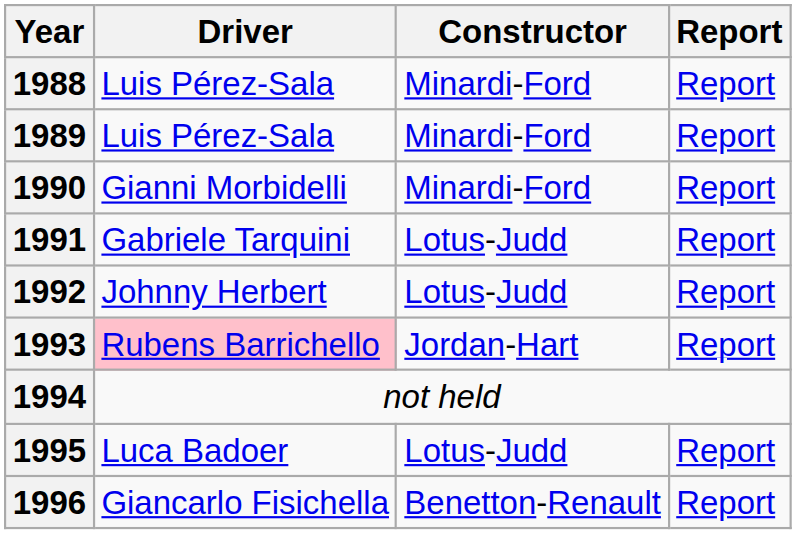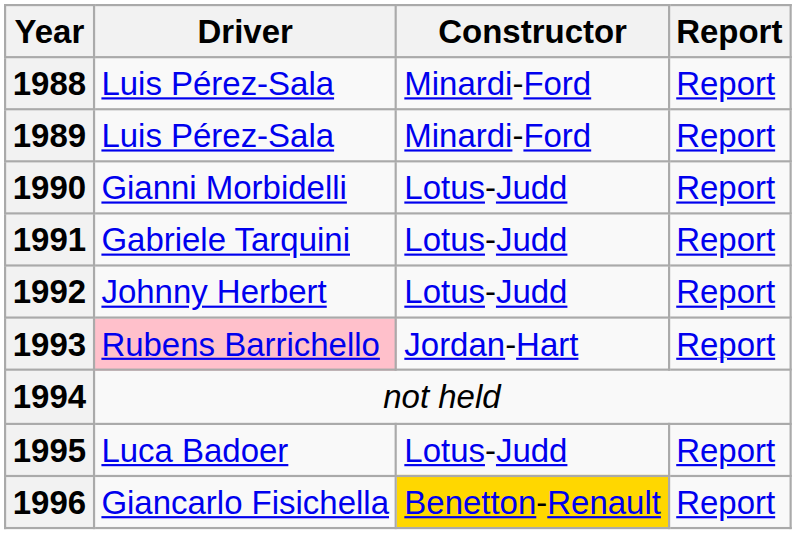1990 | Constructor: Minardi-Ford -> Lotus-Judd
1996 | Constructor: no background -> gold background
